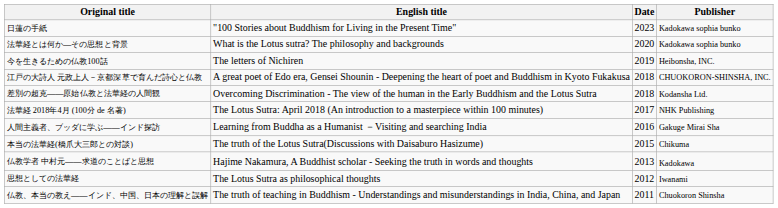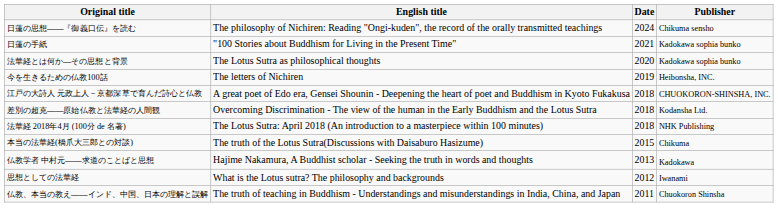+ row: 日蓮の思想——『御義口伝』を読む | The philosophy of Nichiren: Reading "Ongi-kuden", the record of the orally transmitted teachings | 2024 | Chikuma sensho
日蓮の手紙 | Date: 2023 -> 2021
法華経とは何か—その思想と背景 | English title: What is the Lotus sutra? The philosophy and backgrounds -> The Lotus Sutra as philosophical thoughts
法華経 2018年4月 (100分 de 名著) | Date: 2017 -> 2018
- row: 人間主義者、ブッダに学ぶ——インド探訪 | Learning from Buddha as a Humanist －Visiting and searching India | 2016 | Gakuge Mirai Sha
思想としての法華経 | English title: The Lotus Sutra as philosophical thoughts -> What is the Lotus sutra? The philosophy and backgrounds
